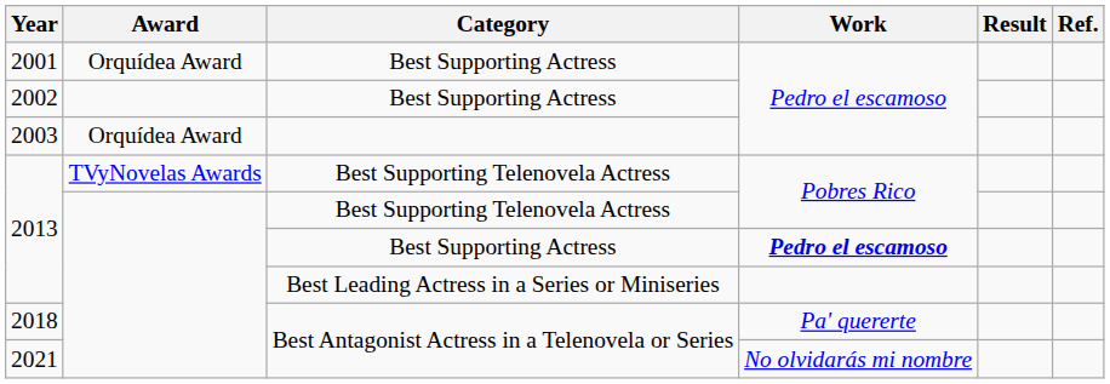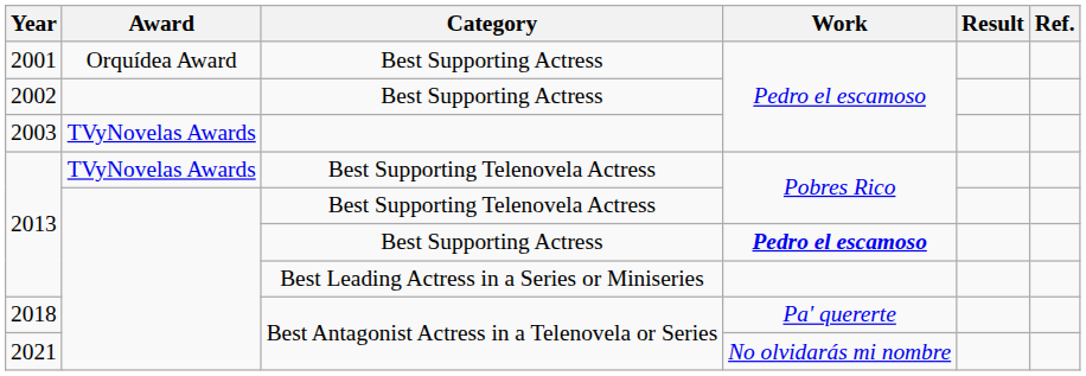2003 | Award: Orquídea Award -> TVyNovelas Awards
